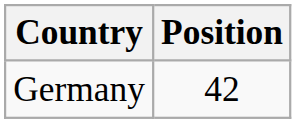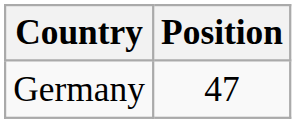Germany | Position: 42 -> 47
